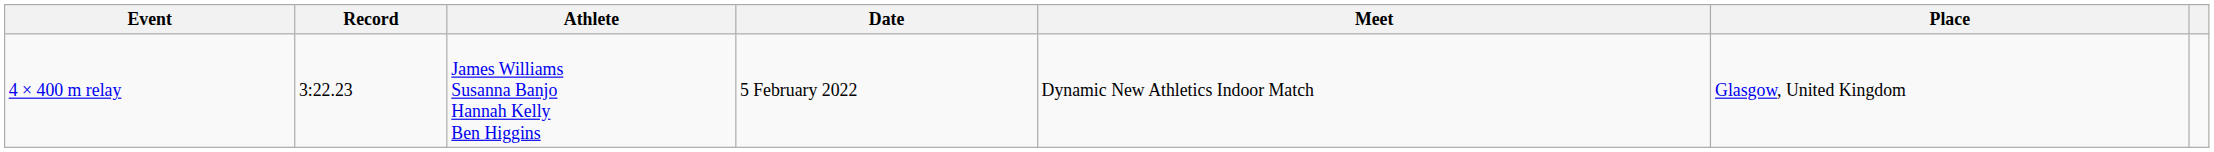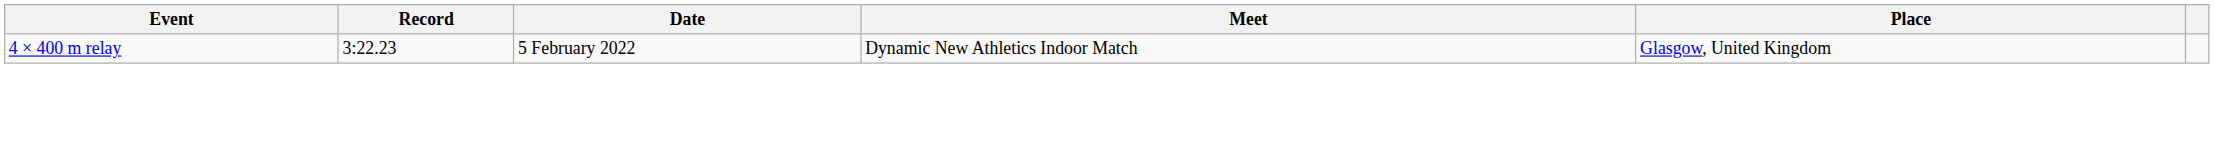- column: Athlete | James Williams Susanna Banjo Hannah Kelly Ben Higgins
